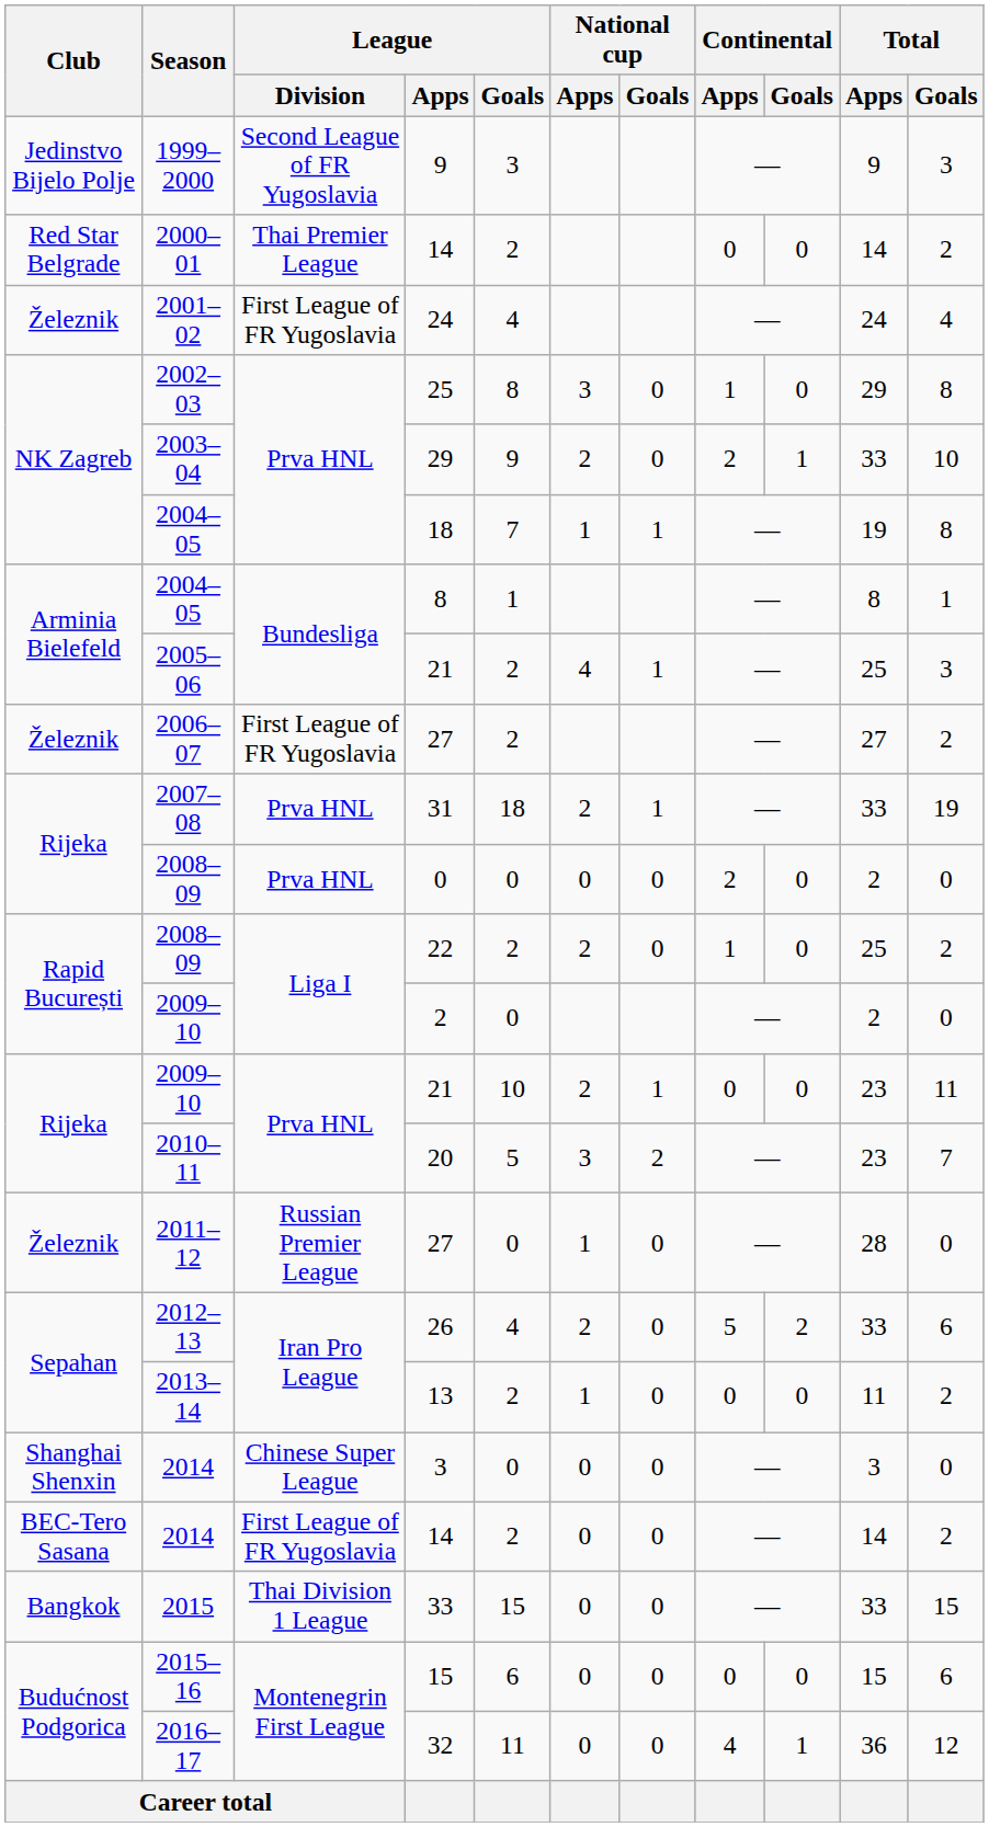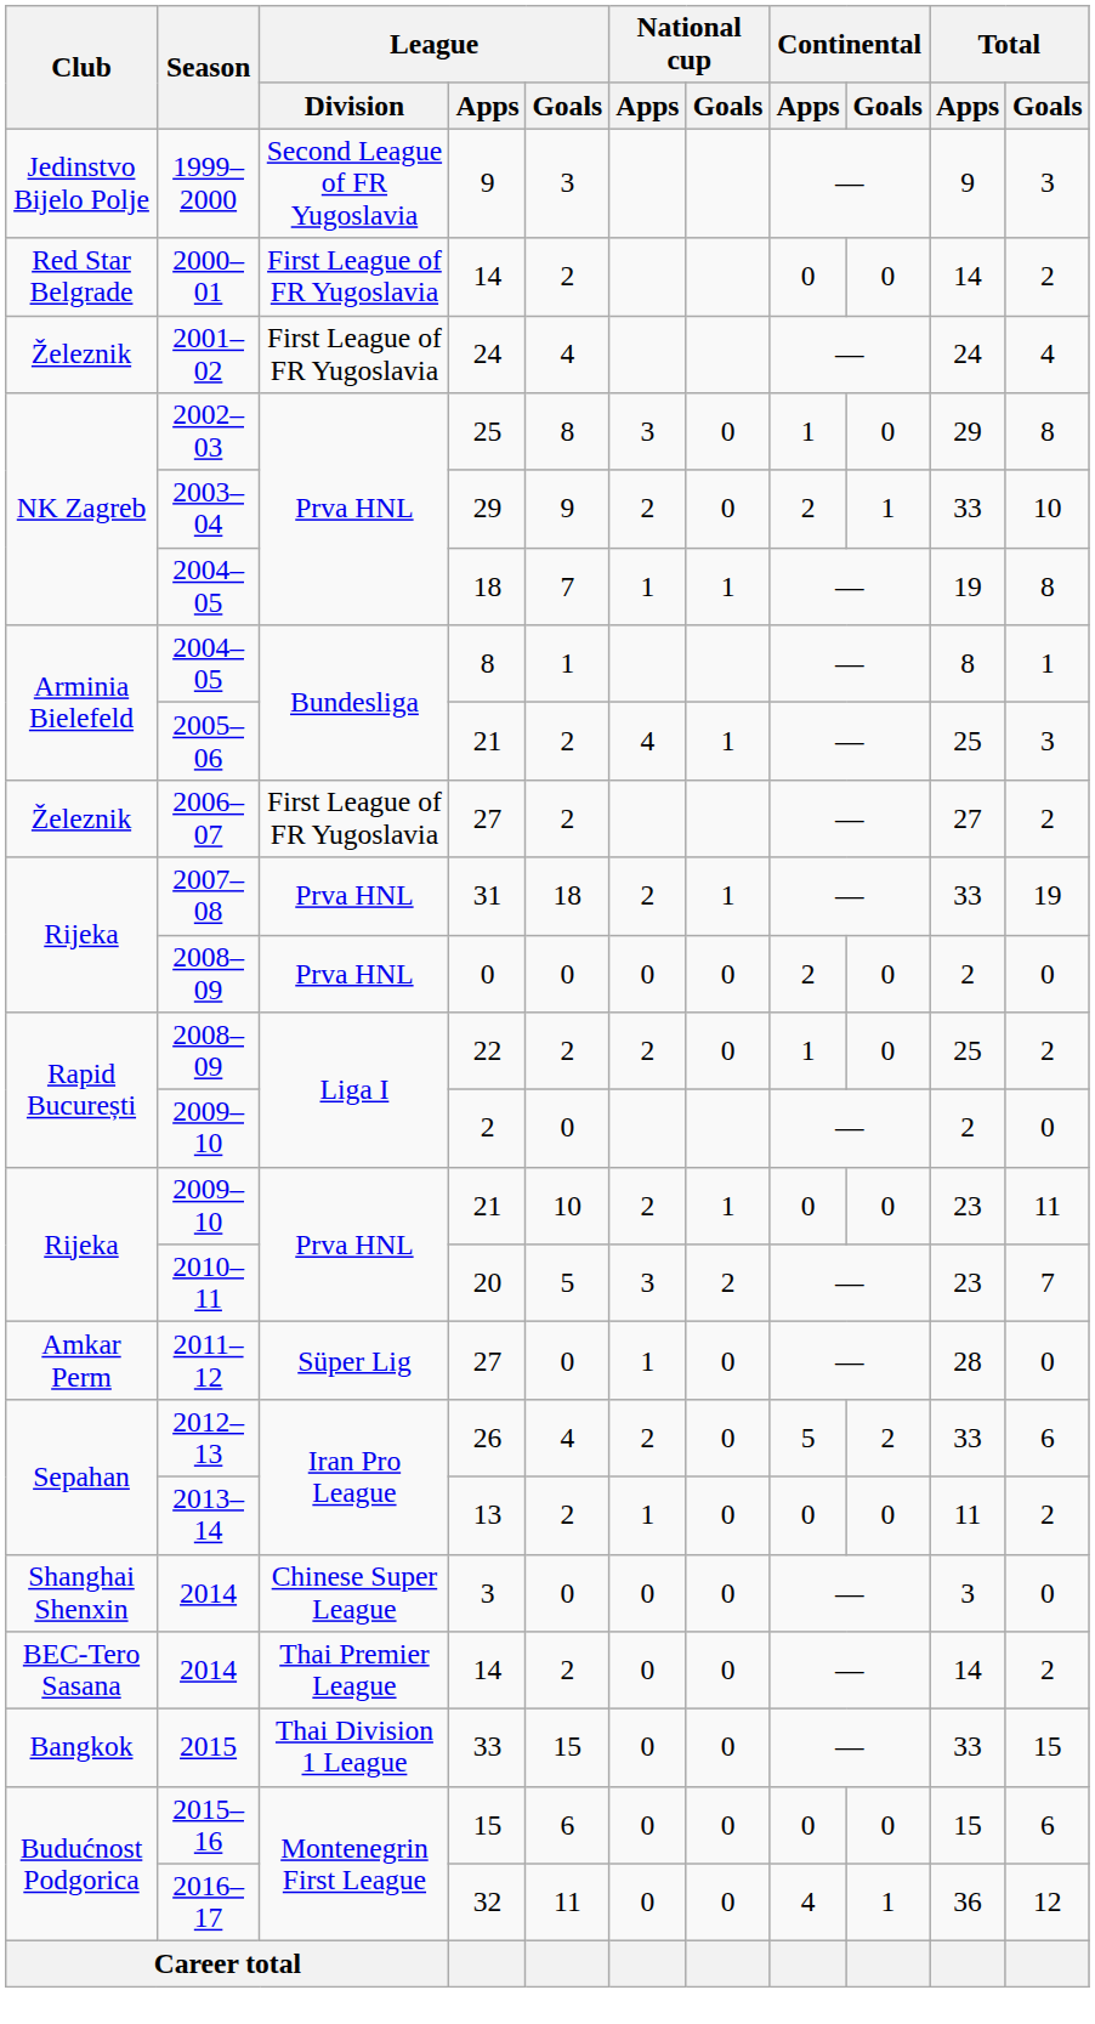2000–01 / 14 | League / Division: Thai Premier League -> First League of FR Yugoslavia
2011–12 / 27 | Club: Železnik -> Amkar Perm
2011–12 / 27 | League / Division: Russian Premier League -> Süper Lig
2014 / 14 | League / Division: First League of FR Yugoslavia -> Thai Premier League
